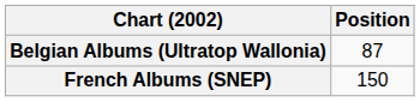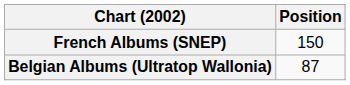rows swapped: Belgian Albums (Ultratop Wallonia) <-> French Albums (SNEP)
